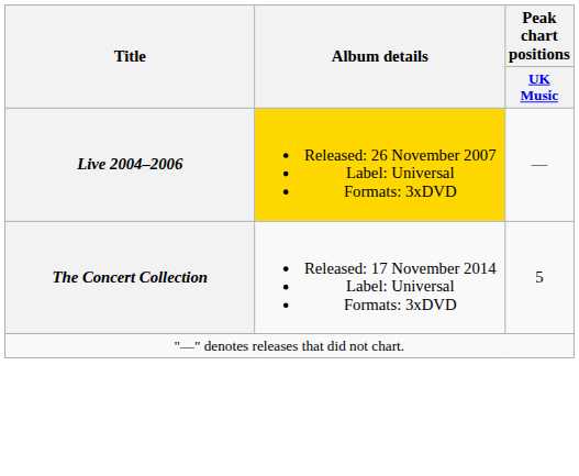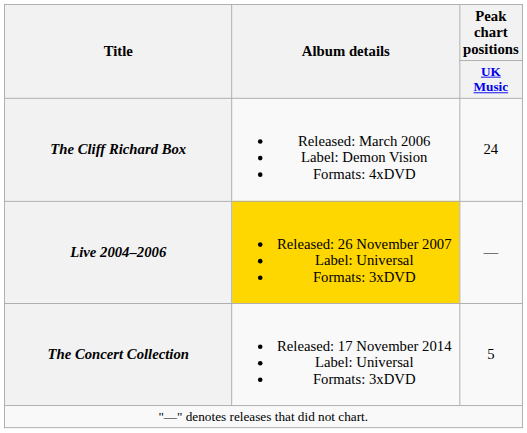+ row: The Cliff Richard Box | Released: March 2006 Label: Demon Vision Formats: 4xDVD | 24
